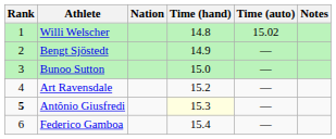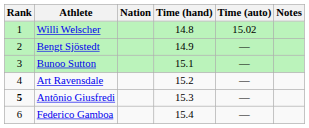Bunoo Sutton | Time (hand): 15.0 -> 15.1
Antônio Giusfredi | Time (hand): lightyellow background -> no background
